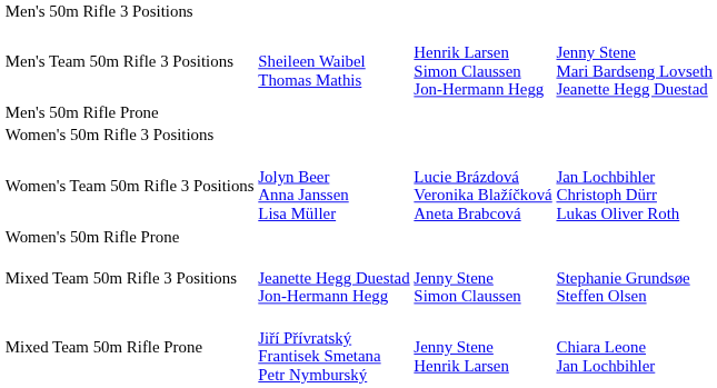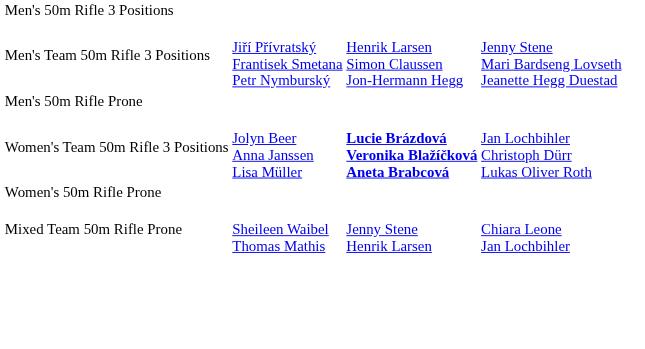Men's Team 50m Rifle 3 Positions | column 2: Sheileen Waibel Thomas Mathis -> Jiří Přívratský Frantisek Smetana Petr Nymburský
- row: Women's 50m Rifle 3 Positions
Women's Team 50m Rifle 3 Positions | column 3: normal -> bold
- row: Mixed Team 50m Rifle 3 Positions | Jeanette Hegg Duestad Jon-Hermann Hegg | Jenny Stene Simon Claussen | Stephanie Grundsøe Steffen Olsen
Mixed Team 50m Rifle Prone | column 2: Jiří Přívratský Frantisek Smetana Petr Nymburský -> Sheileen Waibel Thomas Mathis
